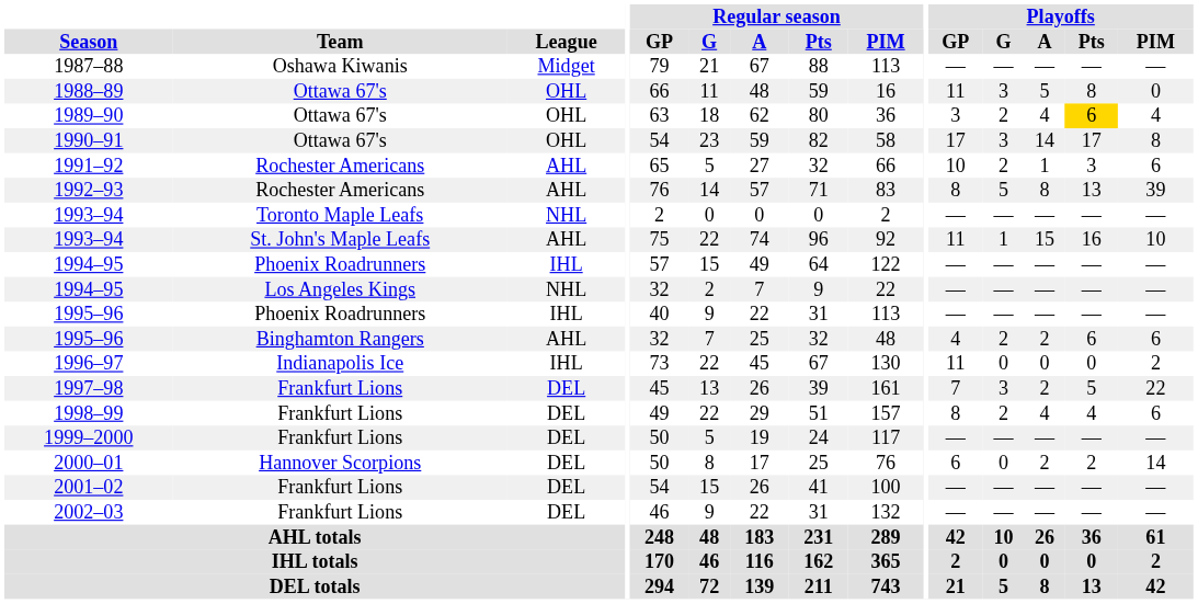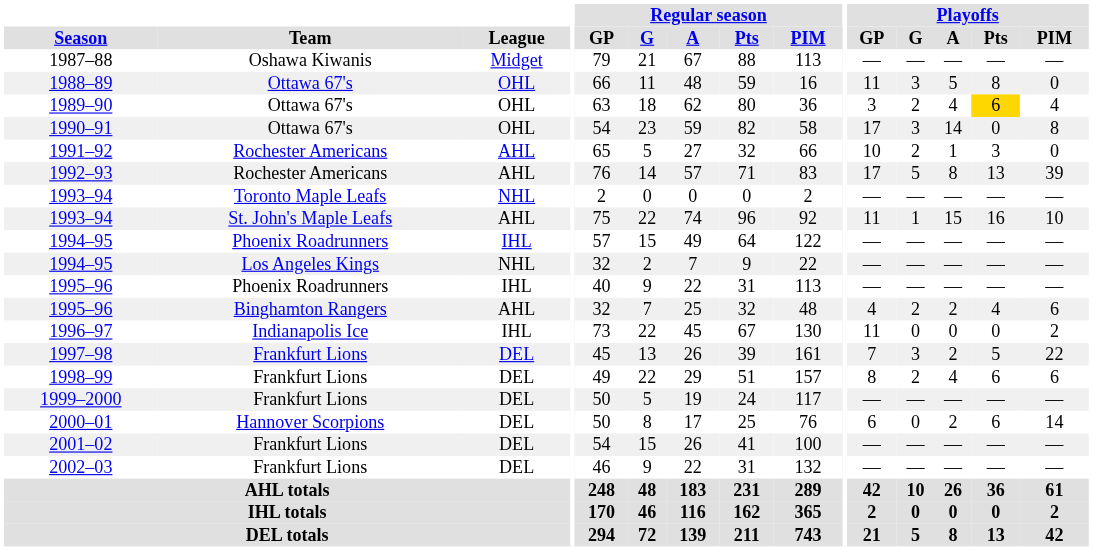1990–91 | Playoffs / Pts: 17 -> 0
1991–92 | Playoffs / PIM: 6 -> 0
1992–93 | Playoffs / GP: 8 -> 17
1995–96 / Binghamton Rangers | Playoffs / Pts: 6 -> 4
1998–99 | Playoffs / Pts: 4 -> 6
2000–01 | Playoffs / Pts: 2 -> 6
